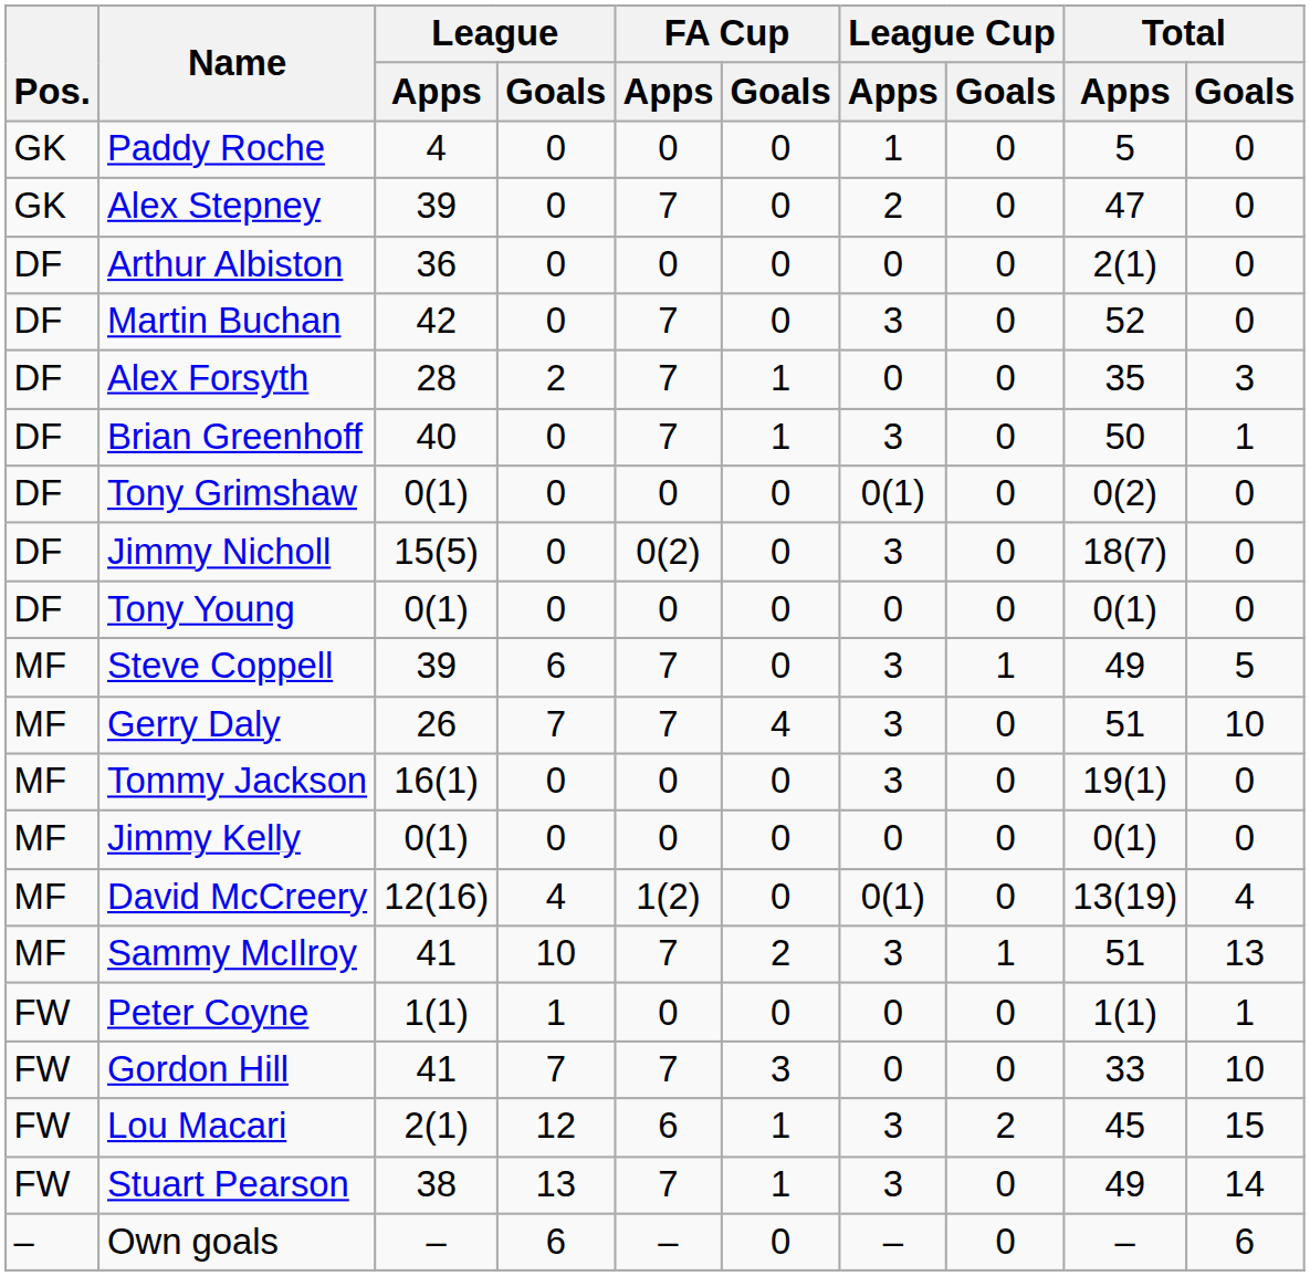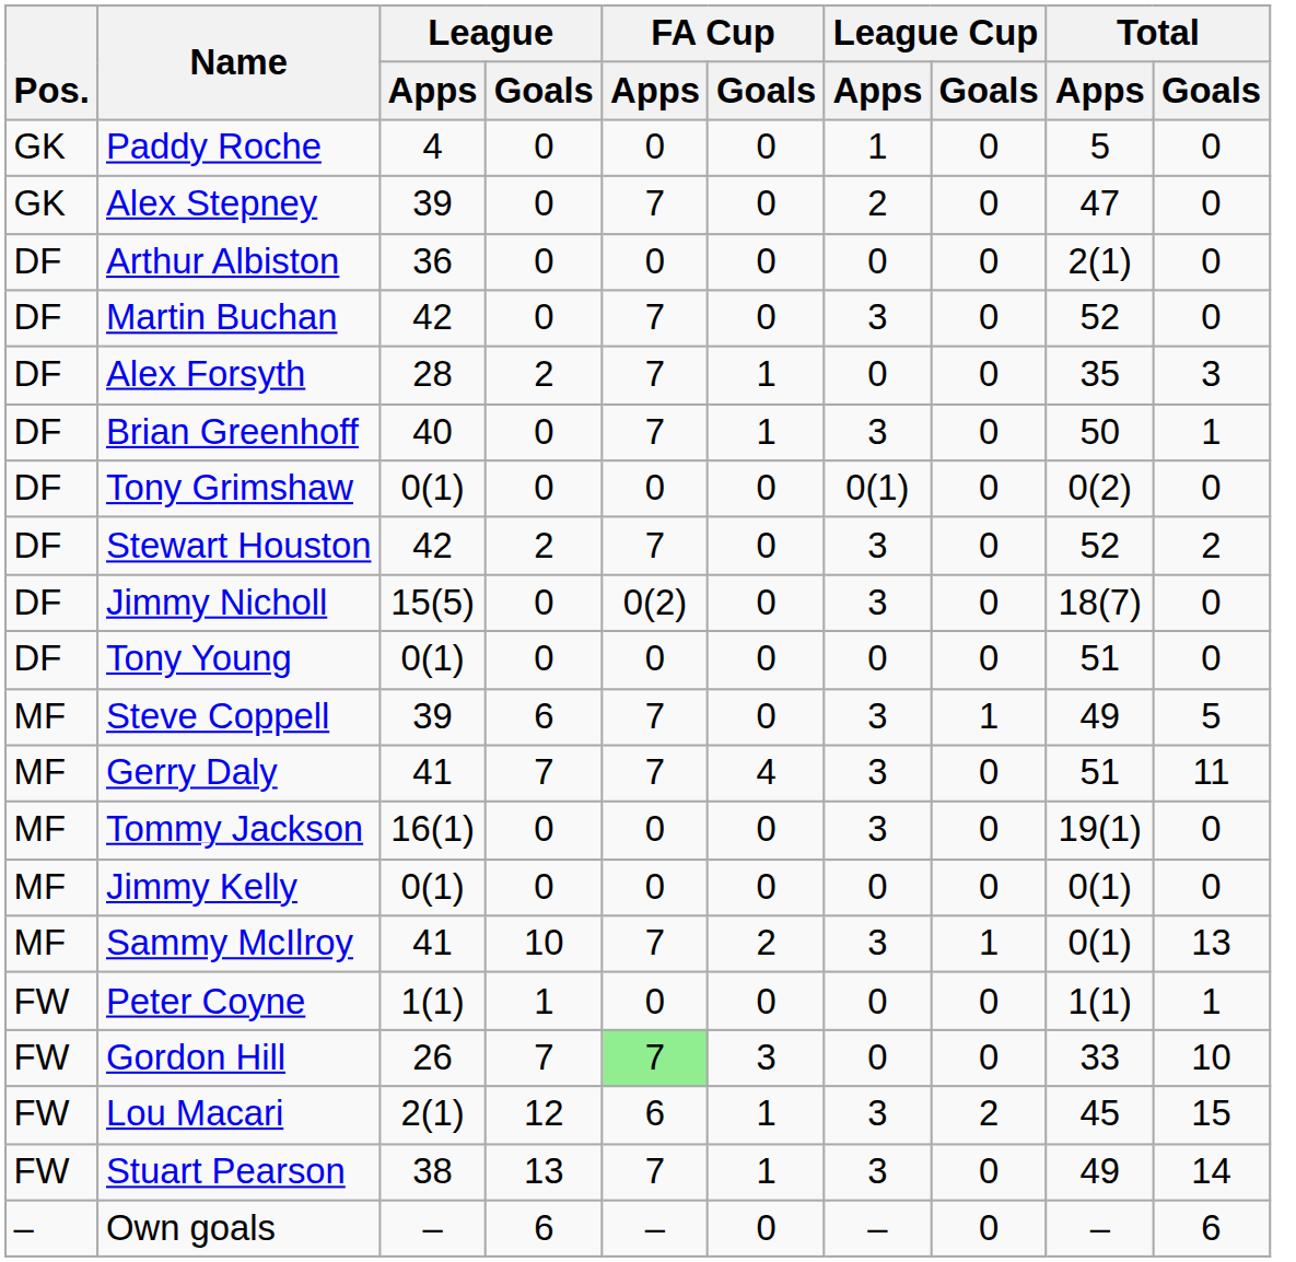+ row: DF | Stewart Houston | 42 | 2 | 7 | 0 | 3 | 0 | 52 | 2
Tony Young | Total / Apps: 0(1) -> 51
Gerry Daly | League / Apps: 26 -> 41
Gerry Daly | Total / Goals: 10 -> 11
- row: MF | David McCreery | 12(16) | 4 | 1(2) | 0 | 0(1) | 0 | 13(19) | 4
Sammy McIlroy | Total / Apps: 51 -> 0(1)
Gordon Hill | League / Apps: 41 -> 26
Gordon Hill | FA Cup / Apps: no background -> lightgreen background
